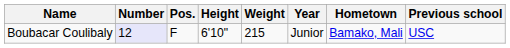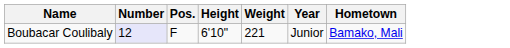- column: Previous school | USC
Boubacar Coulibaly | Weight: 215 -> 221
